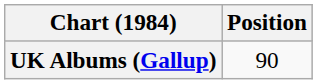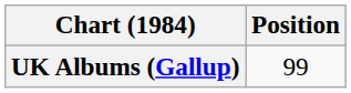UK Albums (Gallup) | Position: 90 -> 99
